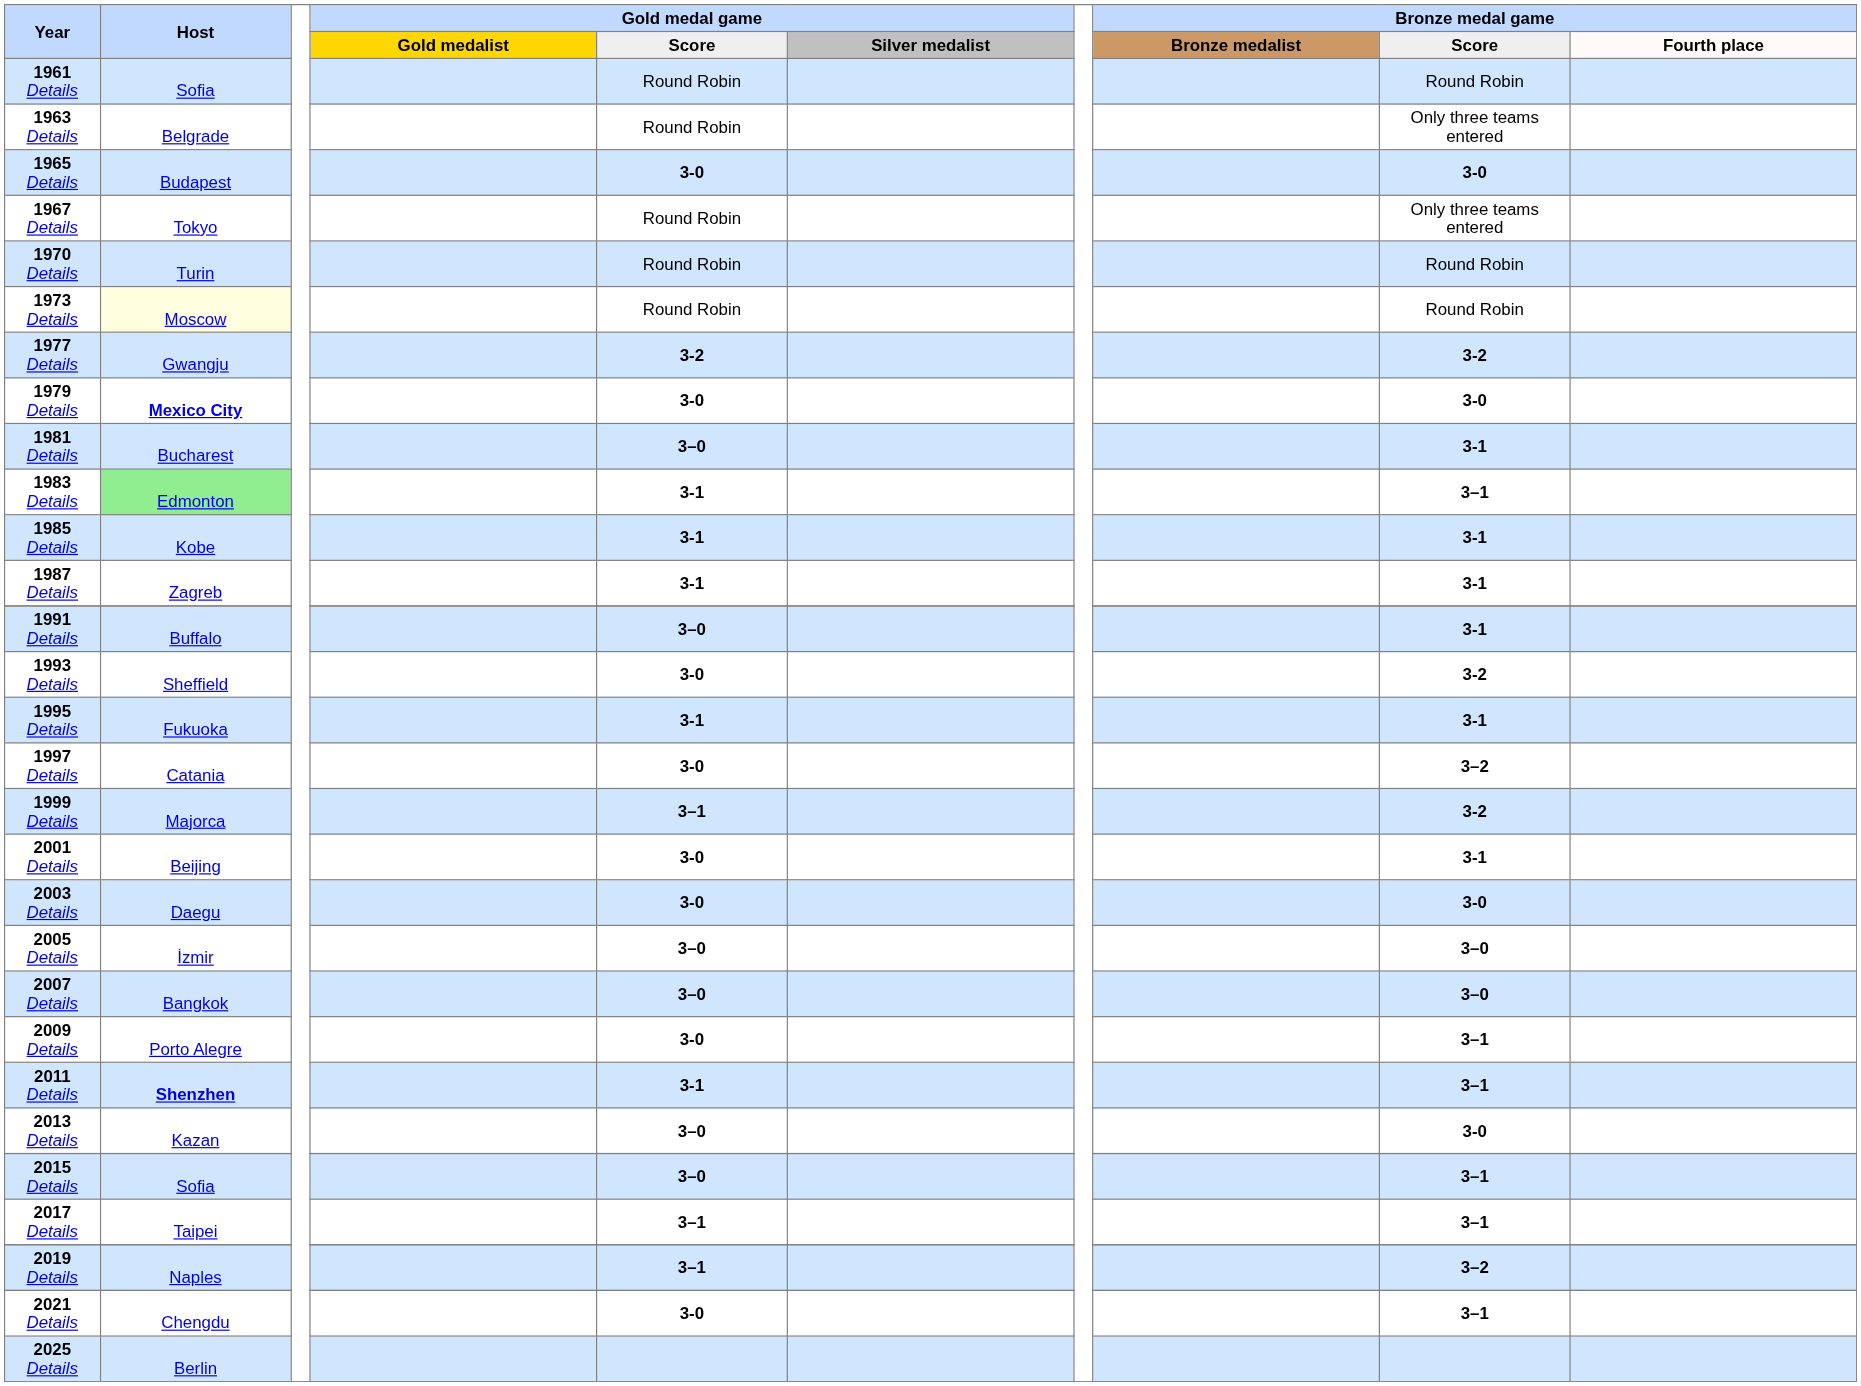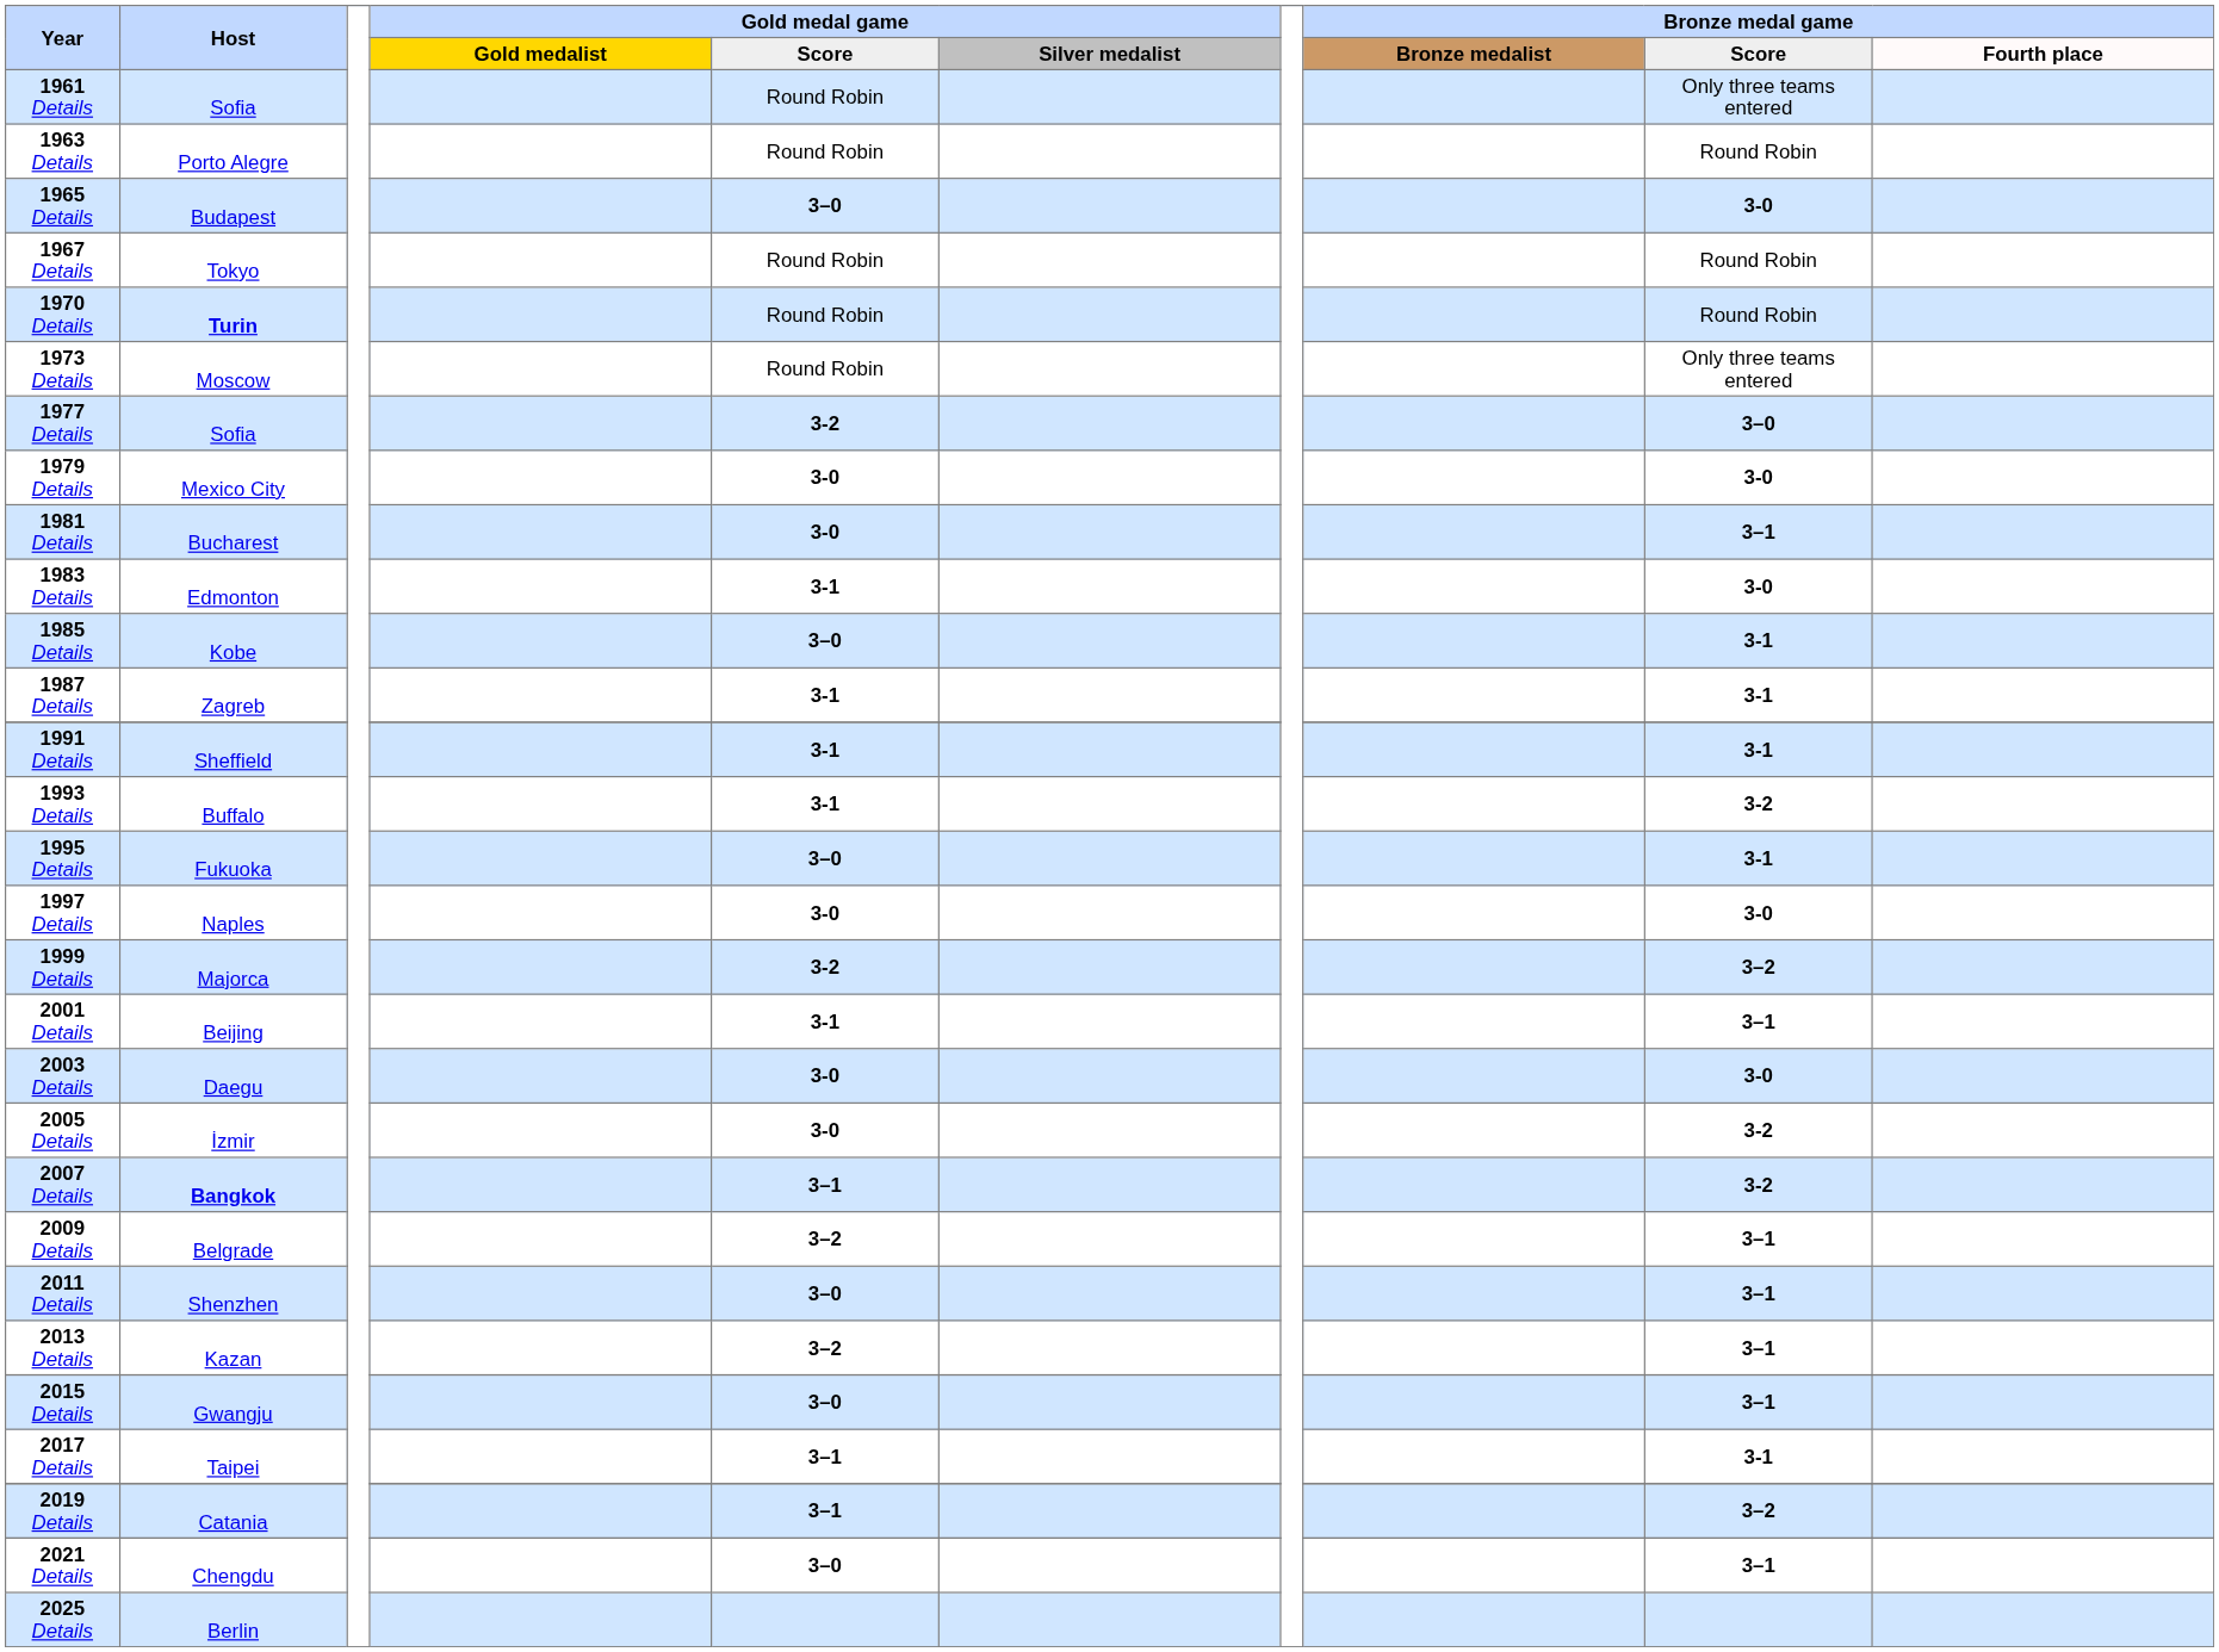1961 Details | Bronze medal game / Score: Round Robin -> Only three teams entered
1963 Details | Host: Belgrade -> Porto Alegre
1963 Details | Bronze medal game / Score: Only three teams entered -> Round Robin
1965 Details | Gold medal game / Score: 3-0 -> 3–0
1967 Details | Bronze medal game / Score: Only three teams entered -> Round Robin
1970 Details | Host: normal -> bold
1973 Details | Host: lightyellow background -> no background
1973 Details | Bronze medal game / Score: Round Robin -> Only three teams entered
1977 Details | Host: Gwangju -> Sofia
1977 Details | Bronze medal game / Score: 3-2 -> 3–0
1979 Details | Host: bold -> normal
1981 Details | Gold medal game / Score: 3–0 -> 3-0
1981 Details | Bronze medal game / Score: 3-1 -> 3–1
1983 Details | Host: lightgreen background -> no background
1983 Details | Bronze medal game / Score: 3–1 -> 3-0
1985 Details | Gold medal game / Score: 3-1 -> 3–0
1991 Details | Host: Buffalo -> Sheffield
1991 Details | Gold medal game / Score: 3–0 -> 3-1
1993 Details | Host: Sheffield -> Buffalo
1993 Details | Gold medal game / Score: 3-0 -> 3-1
1995 Details | Gold medal game / Score: 3-1 -> 3–0
1997 Details | Host: Catania -> Naples
1997 Details | Bronze medal game / Score: 3–2 -> 3-0
1999 Details | Gold medal game / Score: 3–1 -> 3-2
1999 Details | Bronze medal game / Score: 3-2 -> 3–2
2001 Details | Gold medal game / Score: 3-0 -> 3-1
2001 Details | Bronze medal game / Score: 3-1 -> 3–1
2005 Details | Gold medal game / Score: 3–0 -> 3-0
2005 Details | Bronze medal game / Score: 3–0 -> 3-2
2007 Details | Host: normal -> bold
2007 Details | Gold medal game / Score: 3–0 -> 3–1
2007 Details | Bronze medal game / Score: 3–0 -> 3-2
2009 Details | Host: Porto Alegre -> Belgrade
2009 Details | Gold medal game / Score: 3-0 -> 3–2
2011 Details | Host: bold -> normal
2011 Details | Gold medal game / Score: 3-1 -> 3–0
2013 Details | Gold medal game / Score: 3–0 -> 3–2
2013 Details | Bronze medal game / Score: 3-0 -> 3–1
2015 Details | Host: Sofia -> Gwangju
2017 Details | Bronze medal game / Score: 3–1 -> 3-1
2019 Details | Host: Naples -> Catania
2021 Details | Gold medal game / Score: 3-0 -> 3–0
